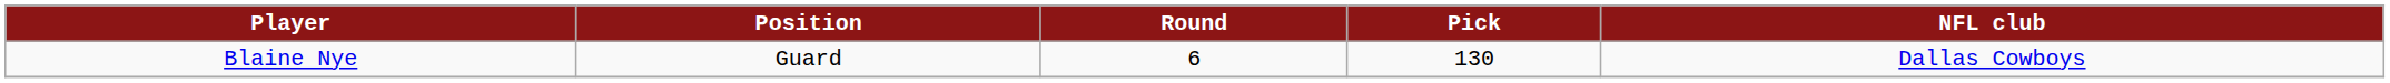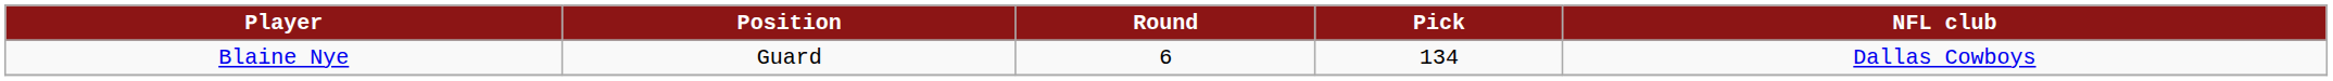Blaine Nye | Pick: 130 -> 134
